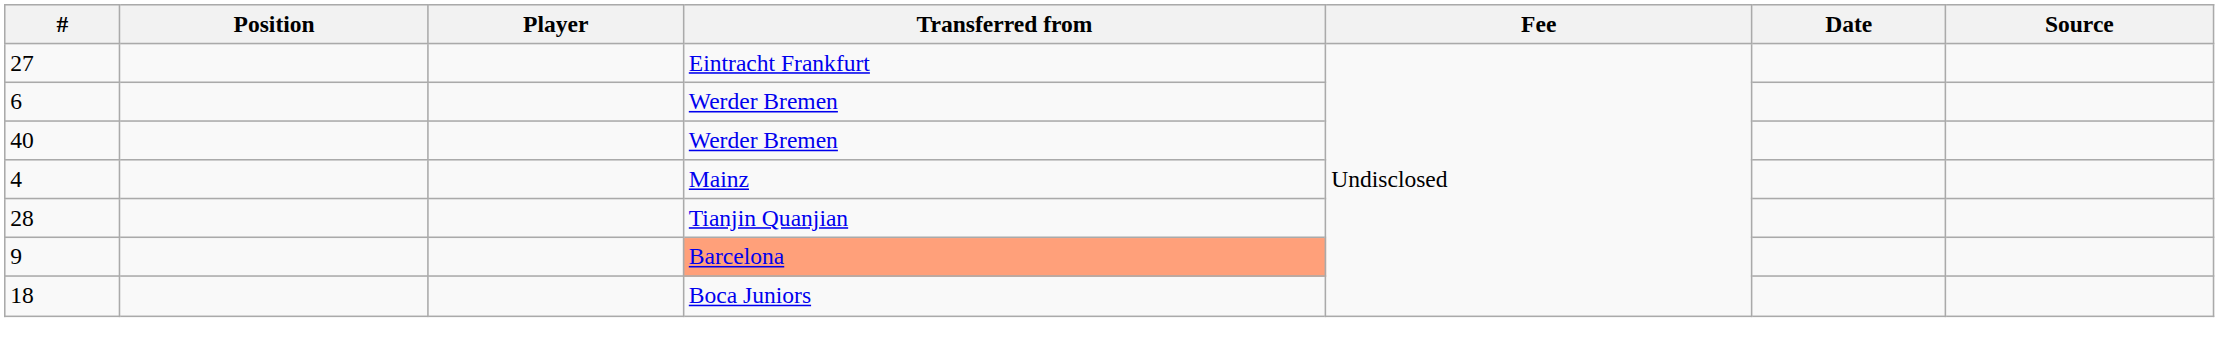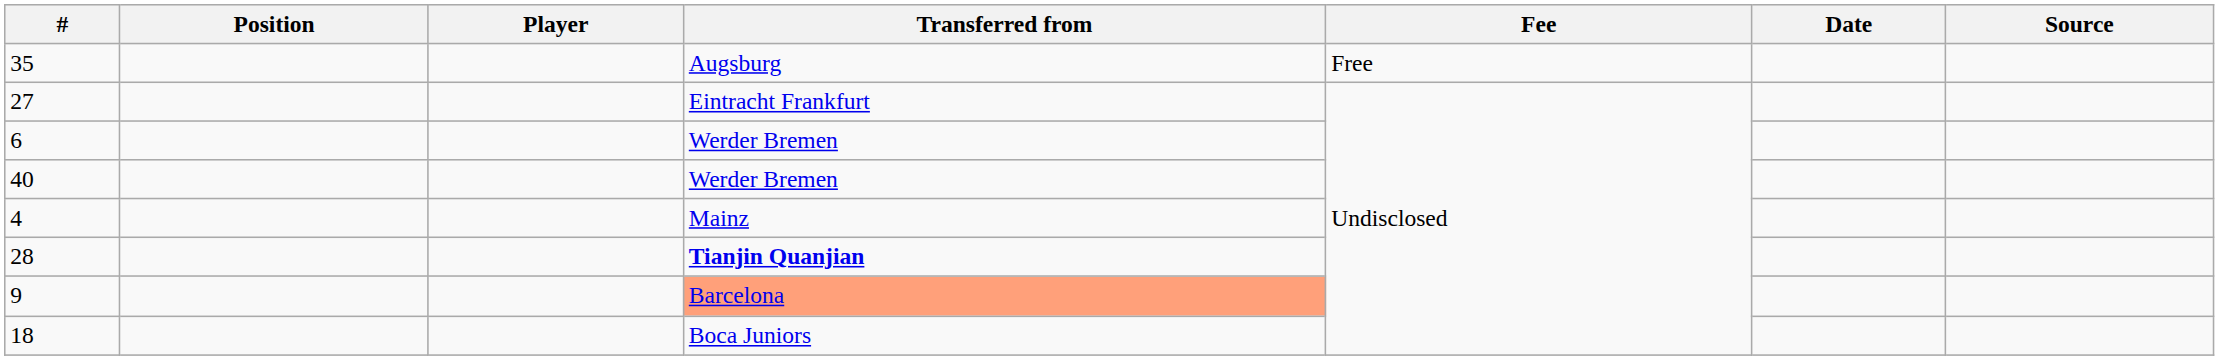+ row: 35 | Augsburg | Free
28 | Transferred from: normal -> bold
